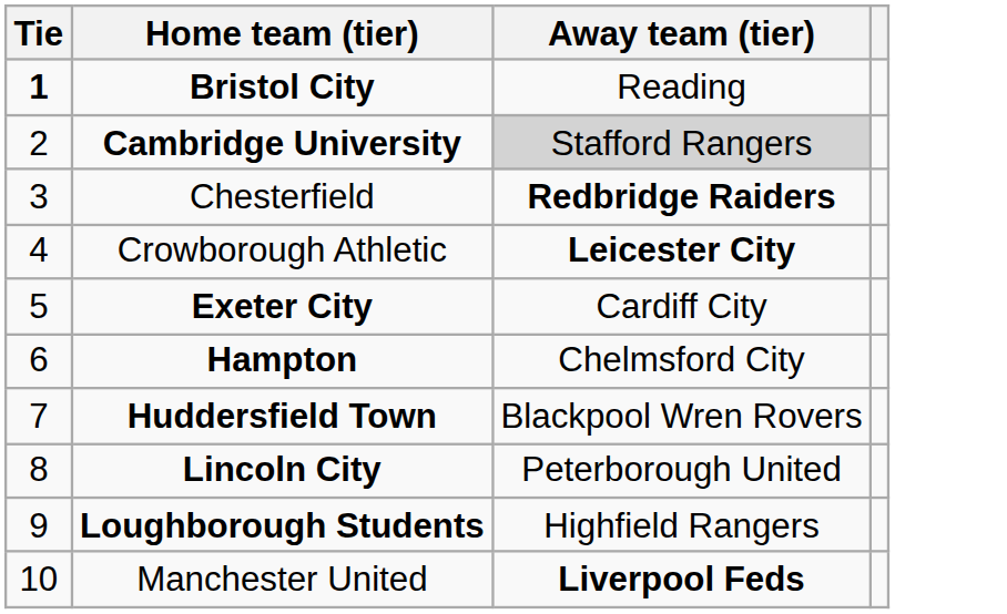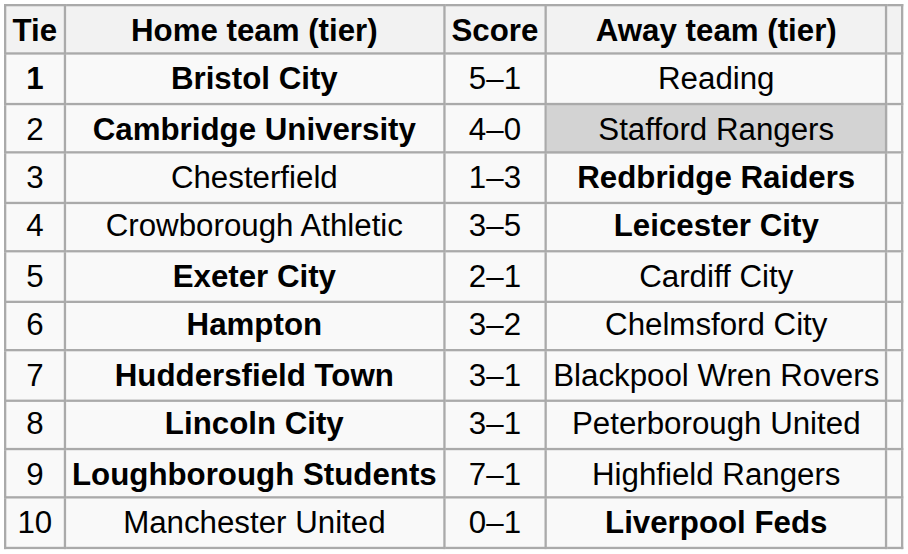+ column: Score | 5–1 | 4–0 | 1–3 | 3–5 | 2–1 | 3–2 | 3–1 | 3–1 | 7–1 | 0–1
